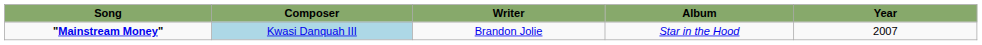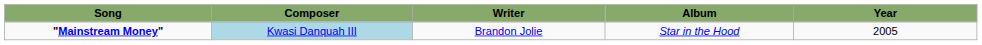"Mainstream Money" | Year: 2007 -> 2005
